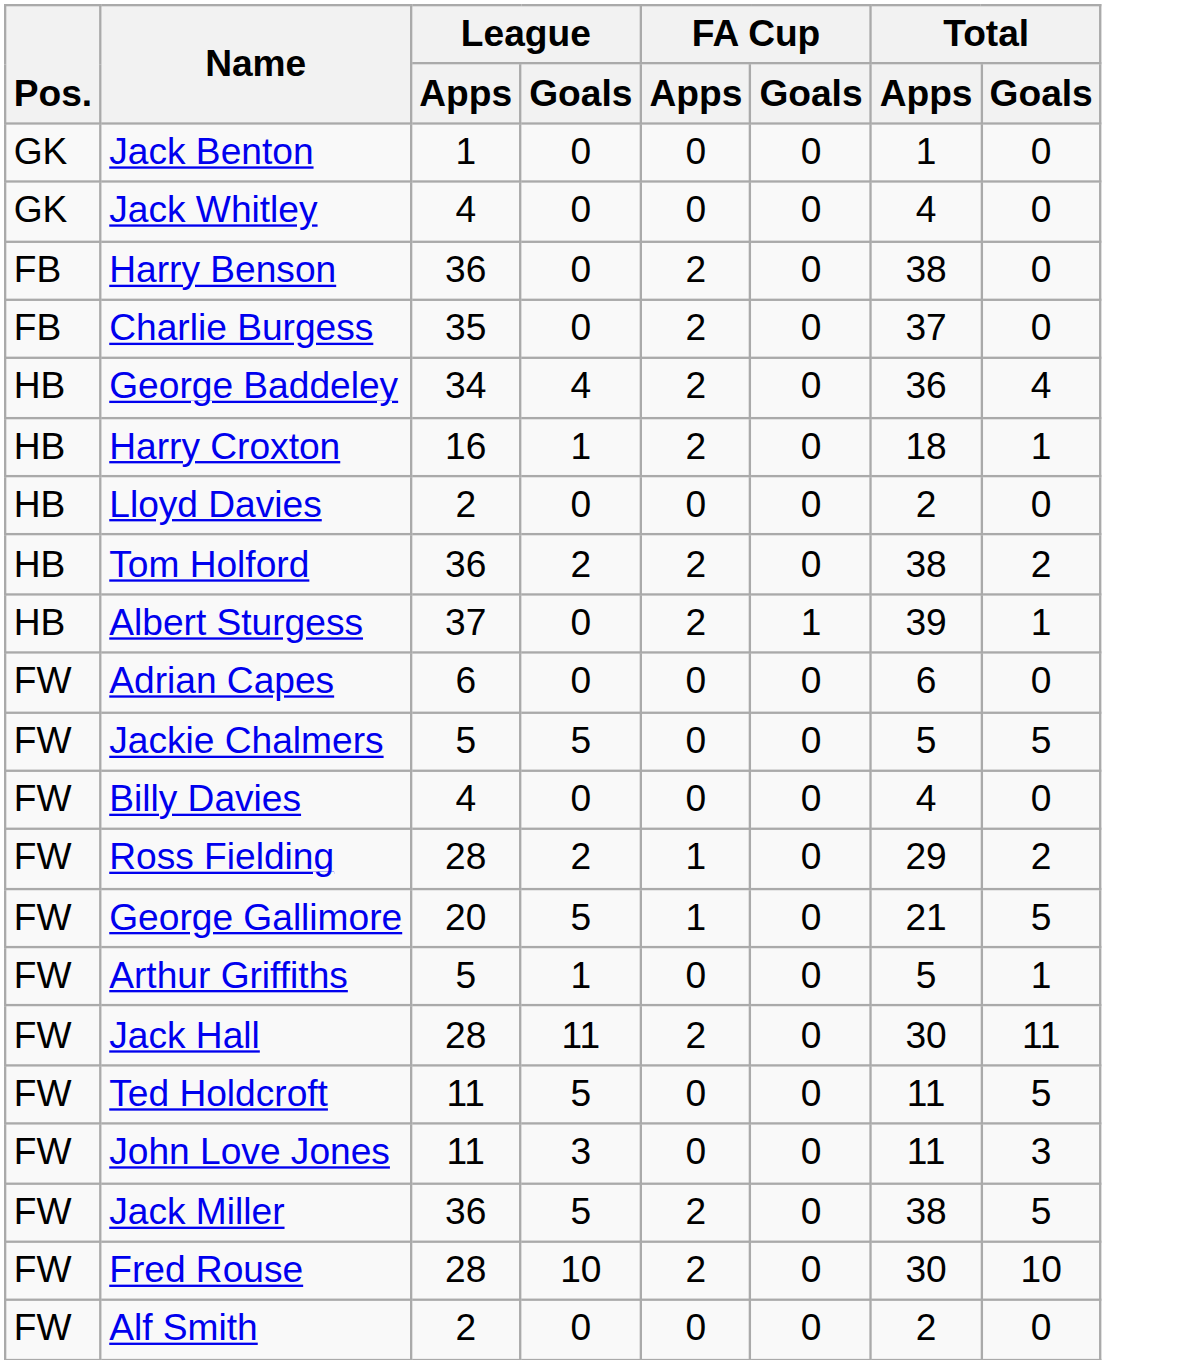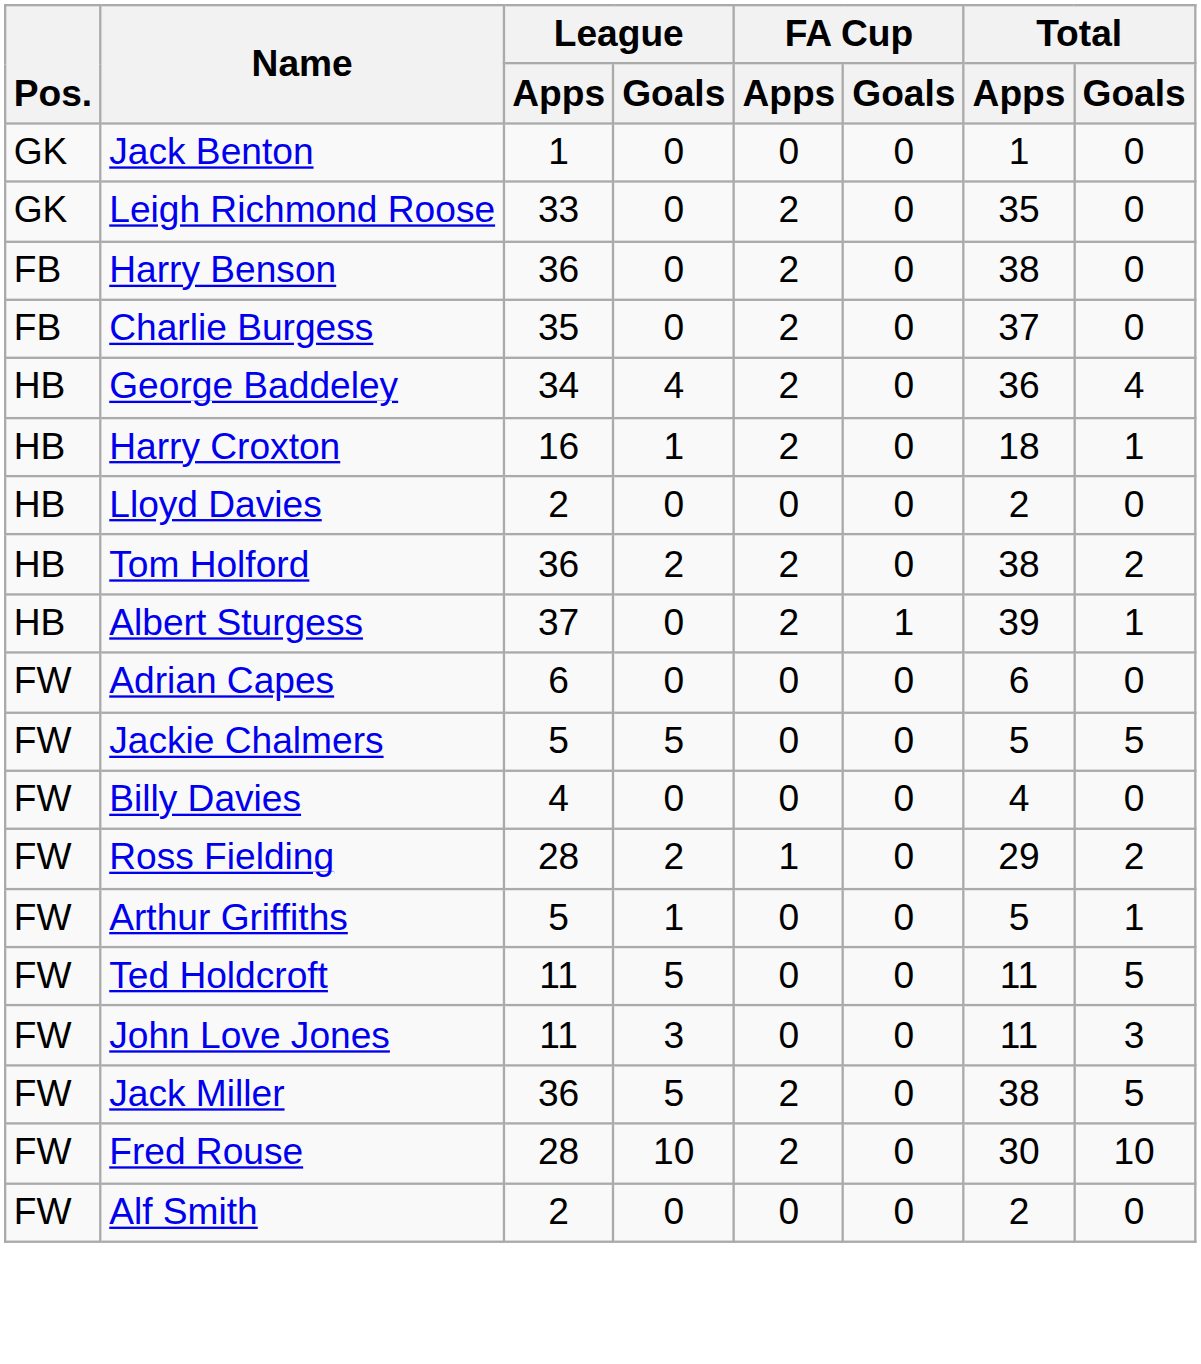+ row: GK | Leigh Richmond Roose | 33 | 0 | 2 | 0 | 35 | 0
- row: GK | Jack Whitley | 4 | 0 | 0 | 0 | 4 | 0
- row: FW | George Gallimore | 20 | 5 | 1 | 0 | 21 | 5
- row: FW | Jack Hall | 28 | 11 | 2 | 0 | 30 | 11
